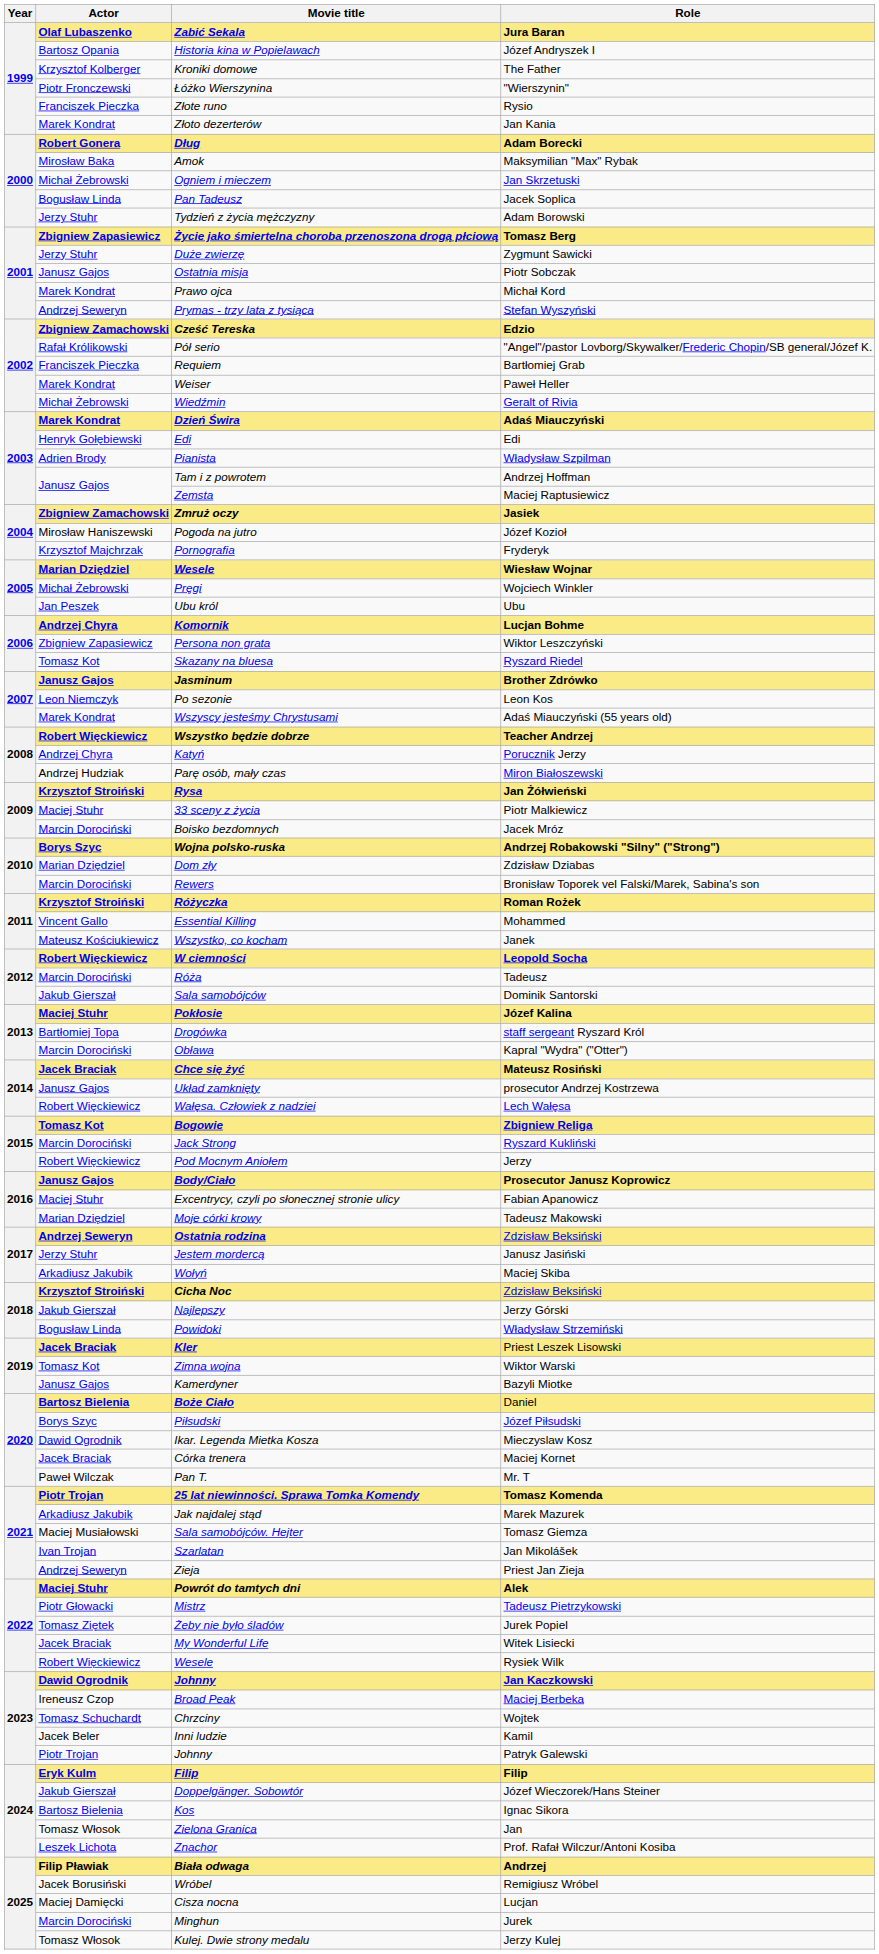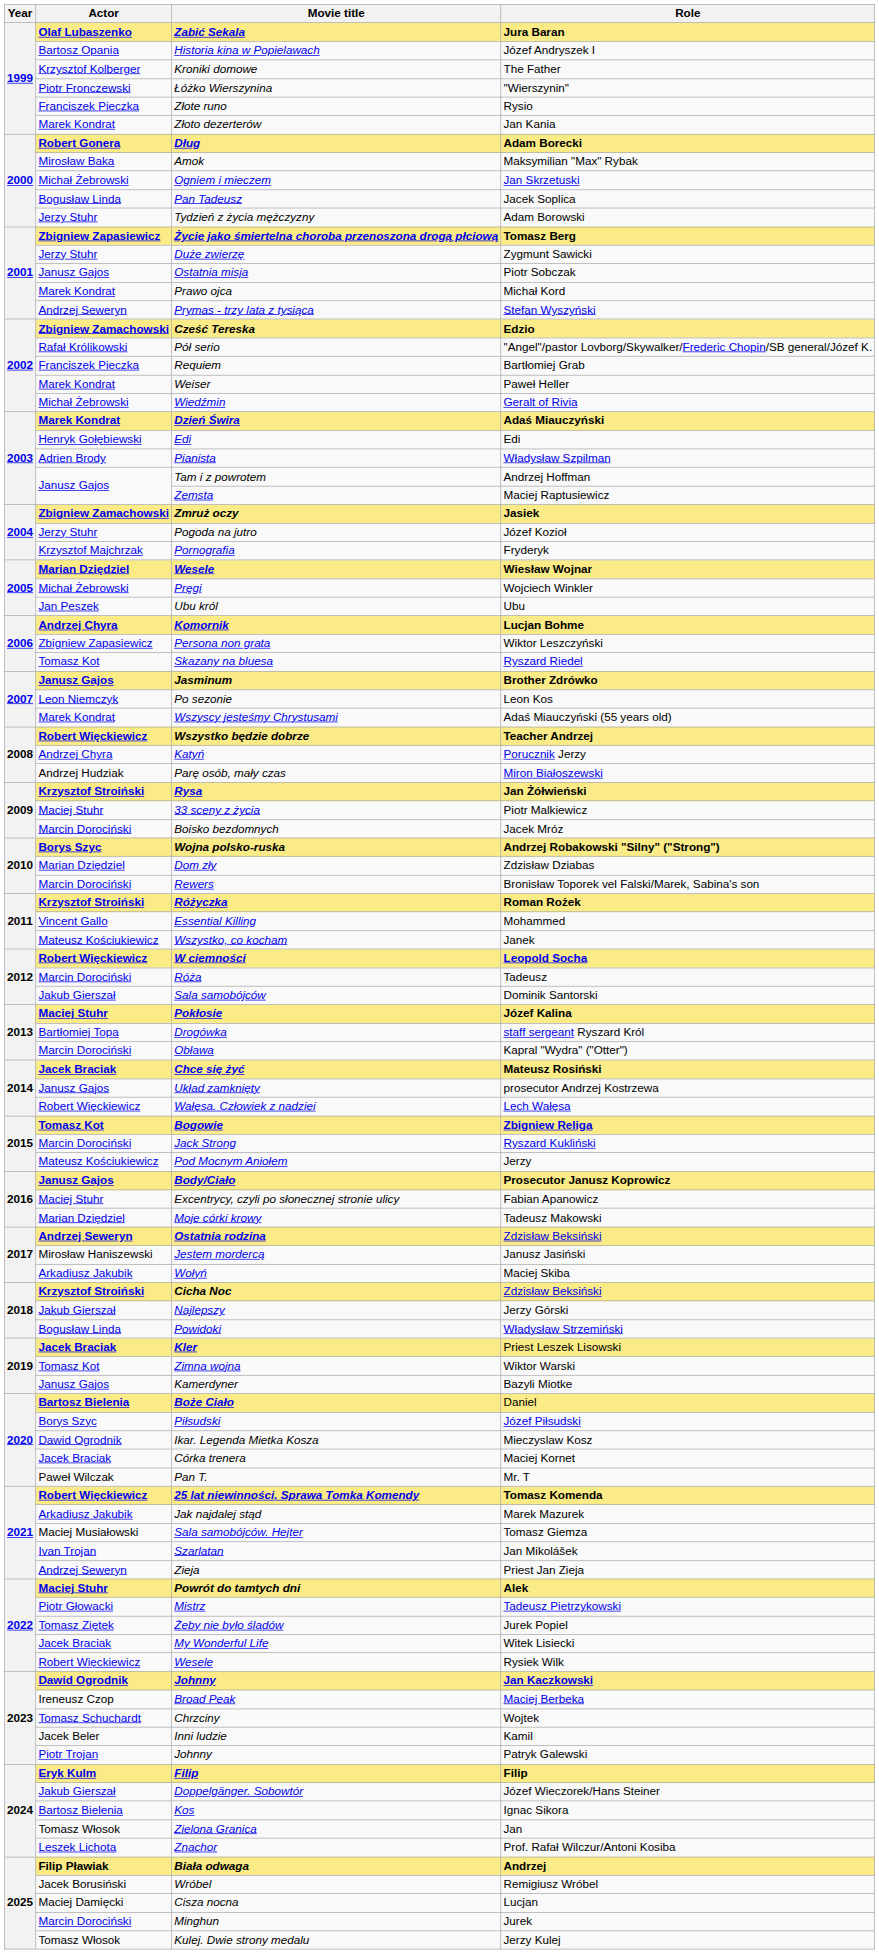Józef Kozioł | Actor: Mirosław Haniszewski -> Jerzy Stuhr
Jerzy | Actor: Robert Więckiewicz -> Mateusz Kościukiewicz
Janusz Jasiński | Actor: Jerzy Stuhr -> Mirosław Haniszewski
Tomasz Komenda | Actor: Piotr Trojan -> Robert Więckiewicz
